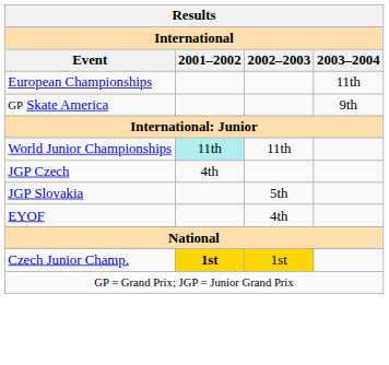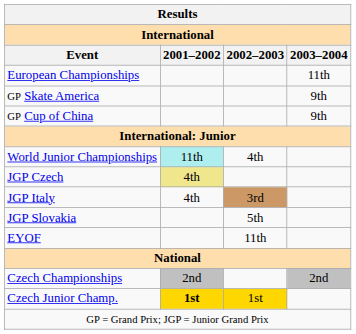+ row: GP Cup of China | 9th
World Junior Championships | 2002–2003: 11th -> 4th
JGP Czech | 2001–2002: no background -> khaki background
+ row: JGP Italy | 4th | 3rd
EYOF | 2002–2003: 4th -> 11th
+ row: Czech Championships | 2nd | 2nd
